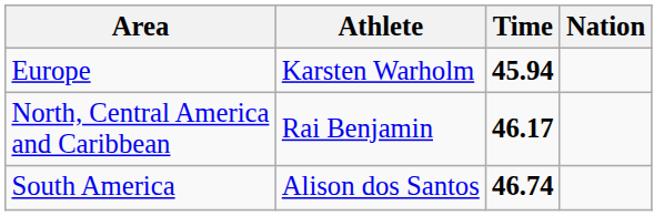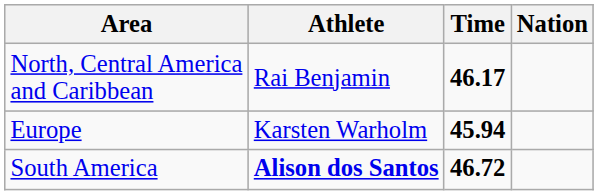rows swapped: Europe <-> North, Central America and Caribbean
South America | Athlete: normal -> bold
South America | Time: 46.74 -> 46.72
